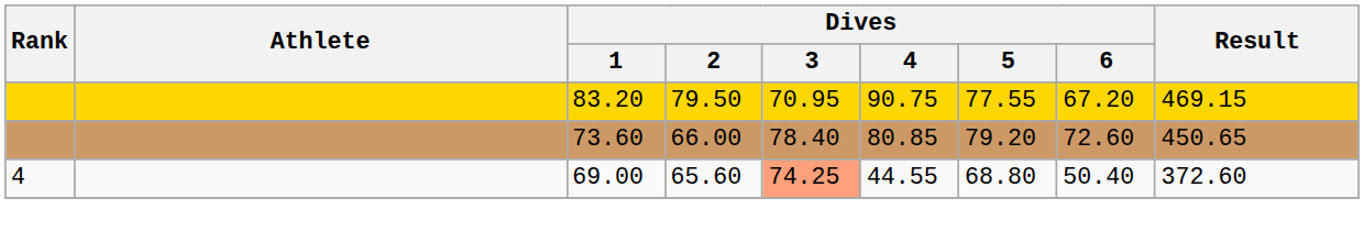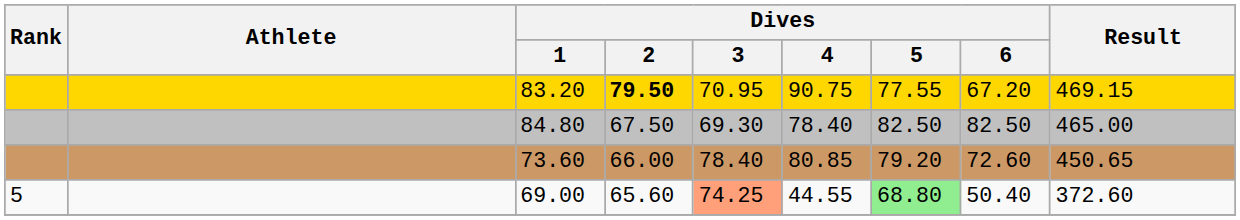83.20 | Dives / 2: normal -> bold
+ row: 84.80 | 67.50 | 69.30 | 78.40 | 82.50 | 82.50 | 465.00
69.00 | Rank: 4 -> 5
69.00 | Dives / 5: no background -> lightgreen background
